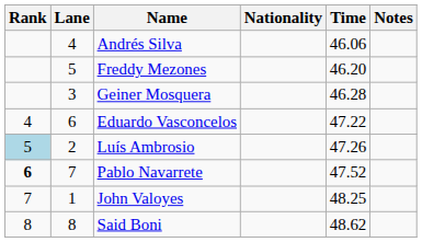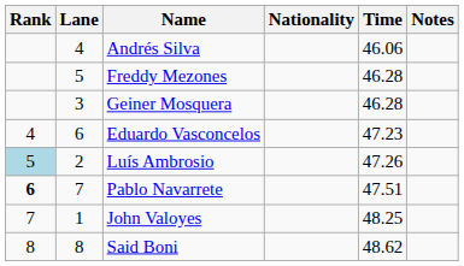Freddy Mezones | Time: 46.20 -> 46.28
Eduardo Vasconcelos | Time: 47.22 -> 47.23
Pablo Navarrete | Time: 47.52 -> 47.51
